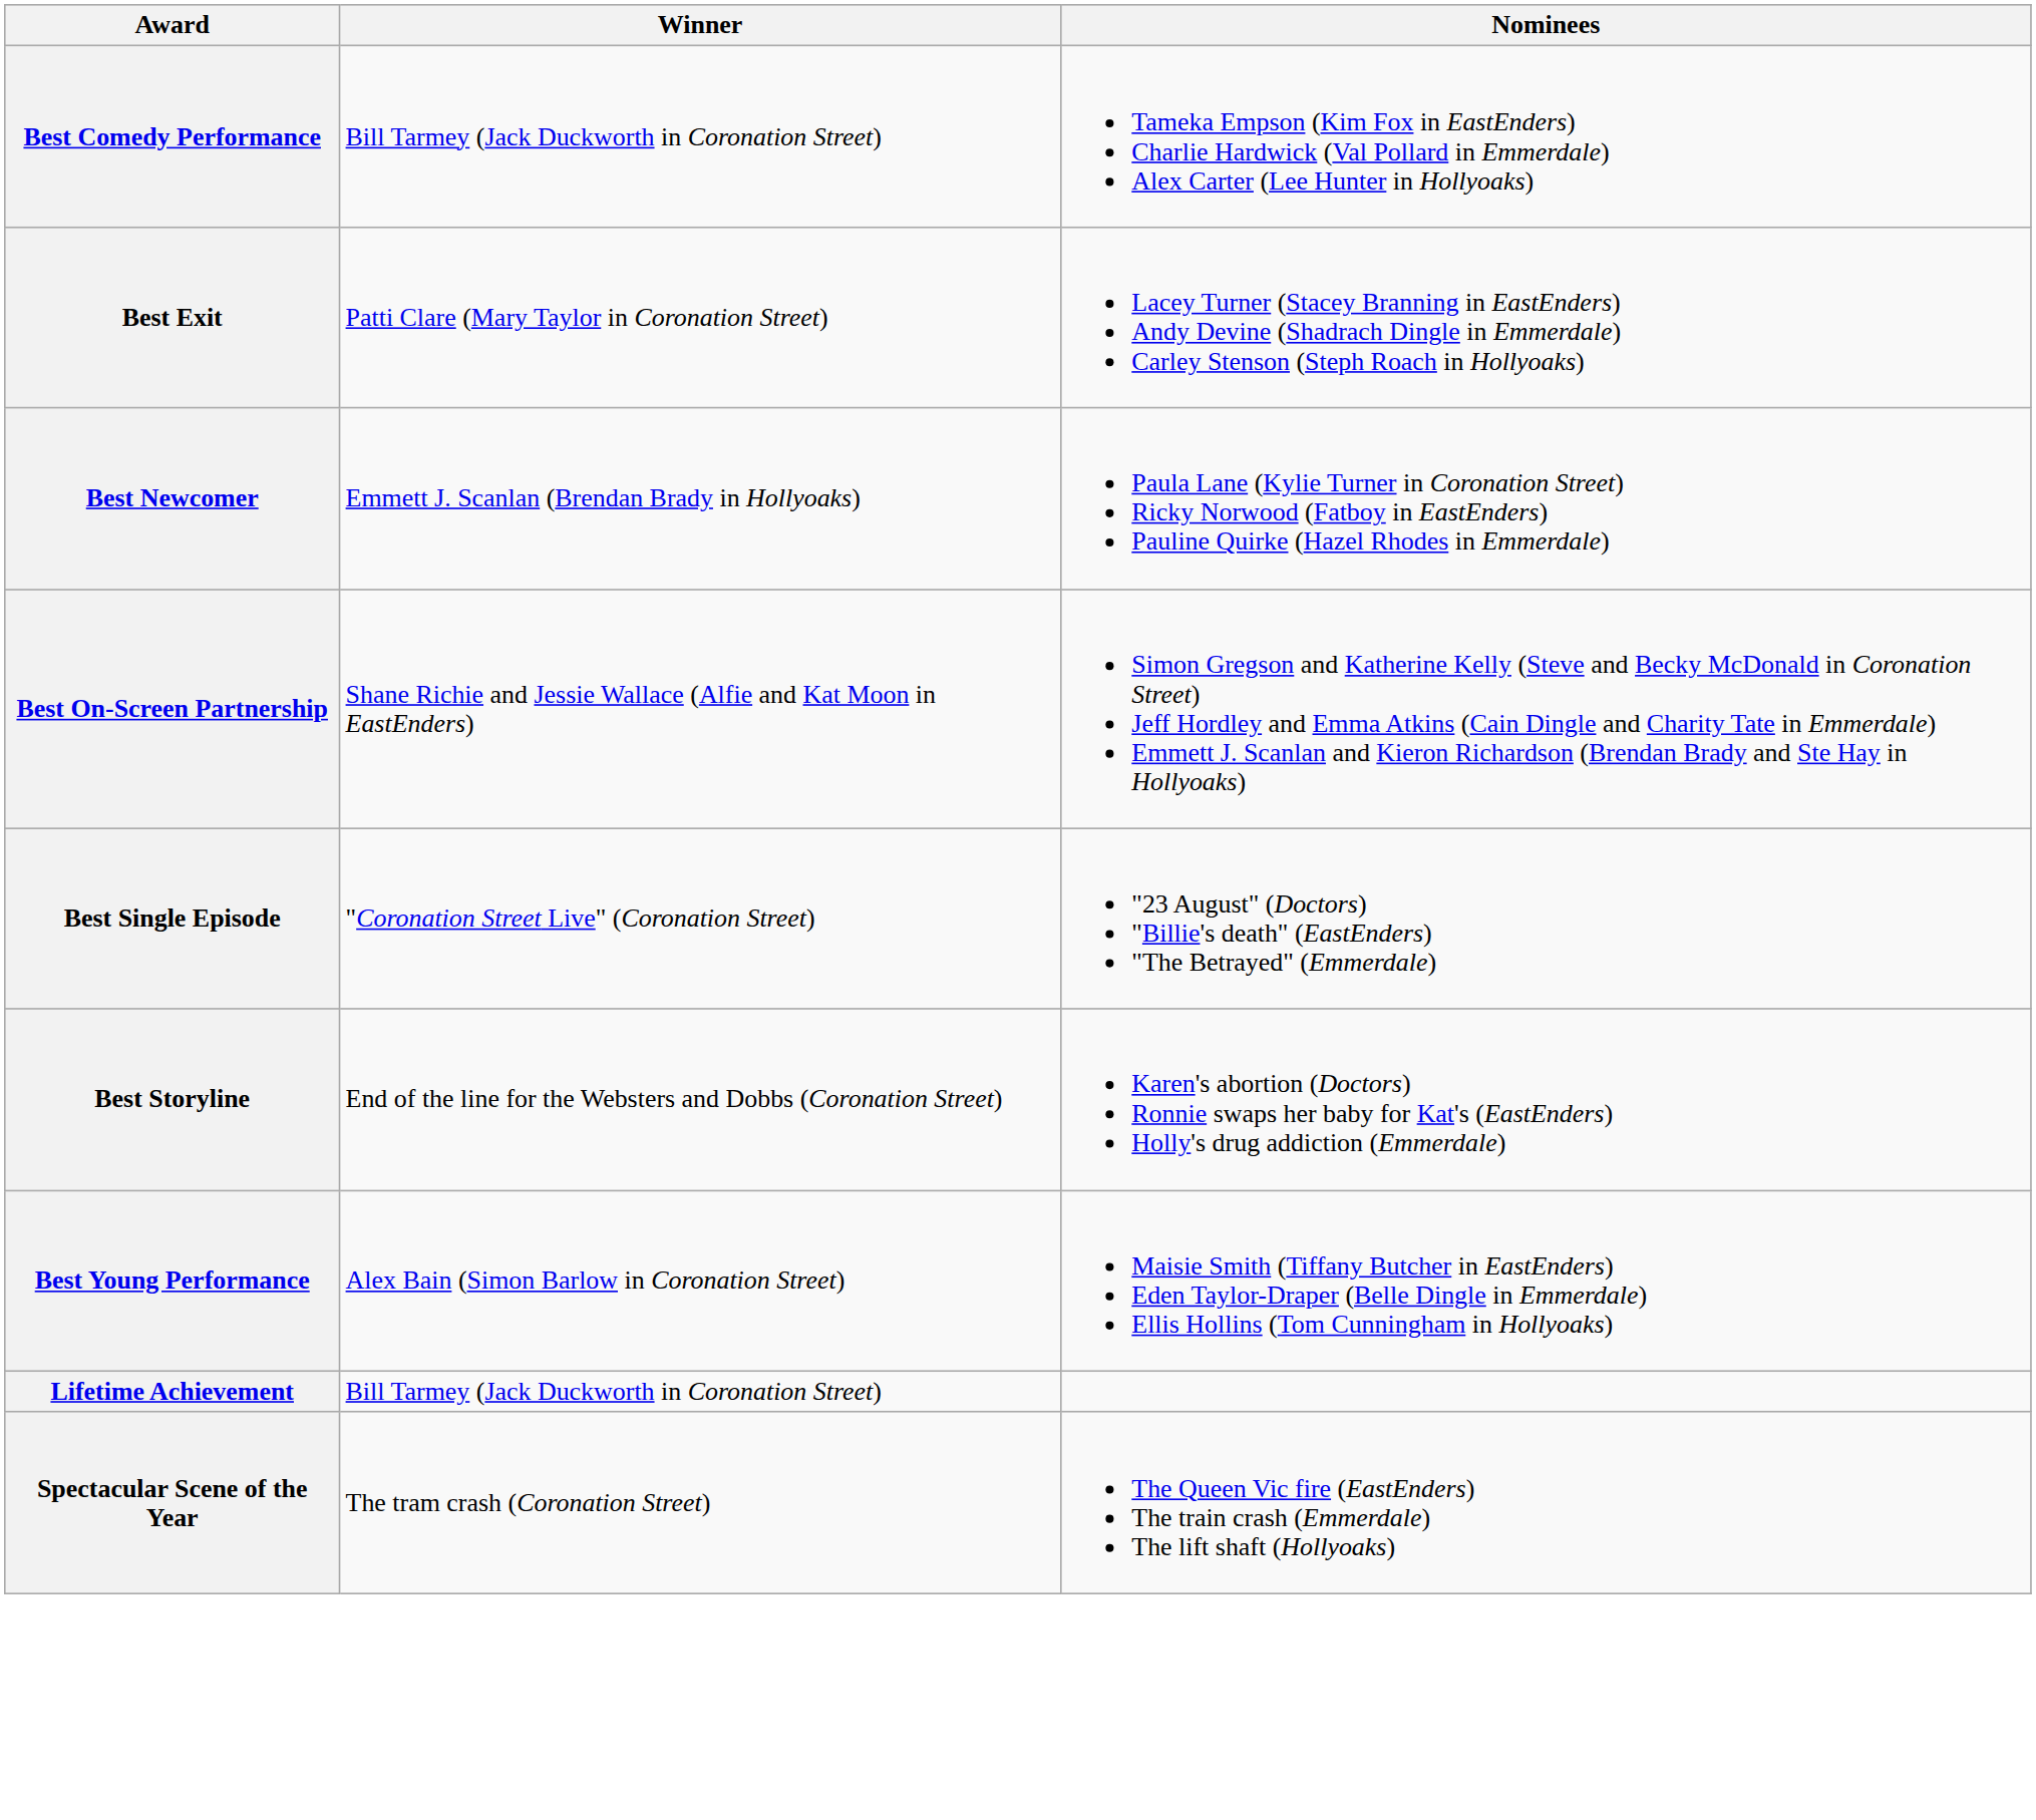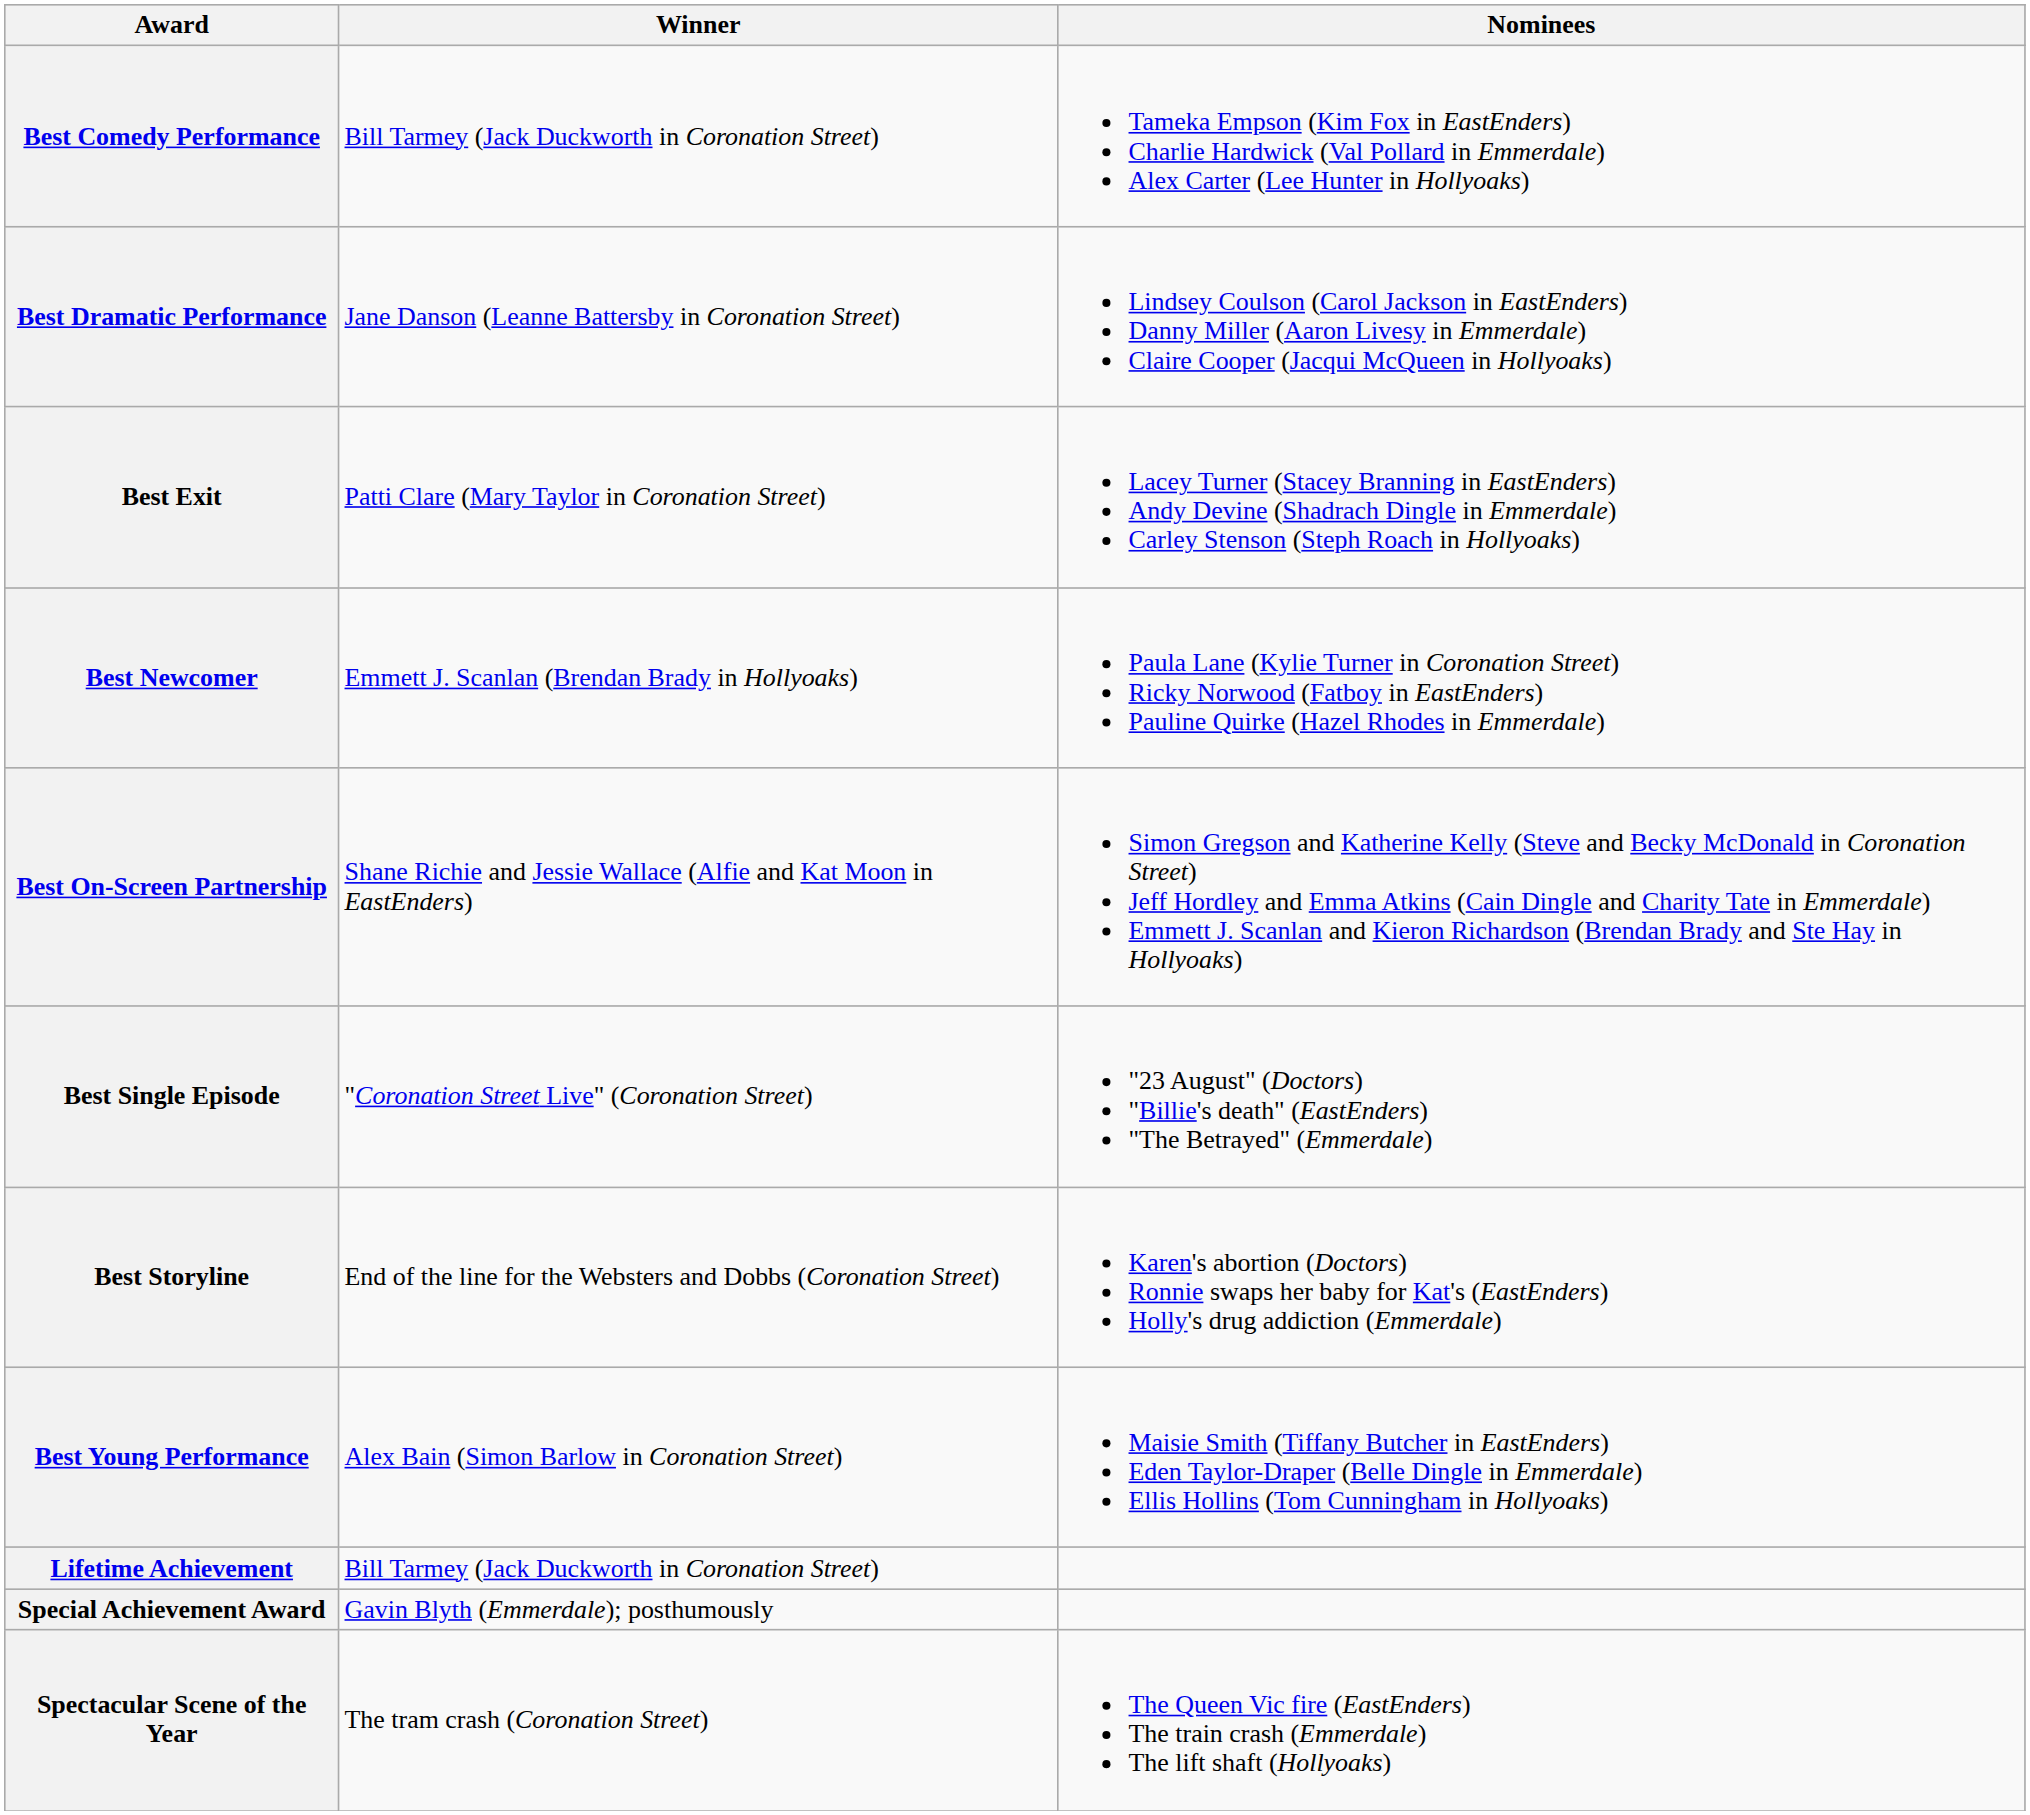+ row: Best Dramatic Performance | Jane Danson (Leanne Battersby in Coronation Street) | Lindsey Coulson (Carol Jackson in EastEnders) Danny Miller (Aaron Livesy in Emmerdale) Claire Cooper (Jacqui McQueen in Hollyoaks)
+ row: Special Achievement Award | Gavin Blyth (Emmerdale); posthumously
